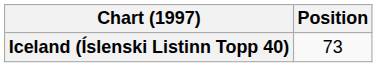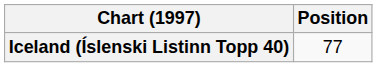Iceland (Íslenski Listinn Topp 40) | Position: 73 -> 77
